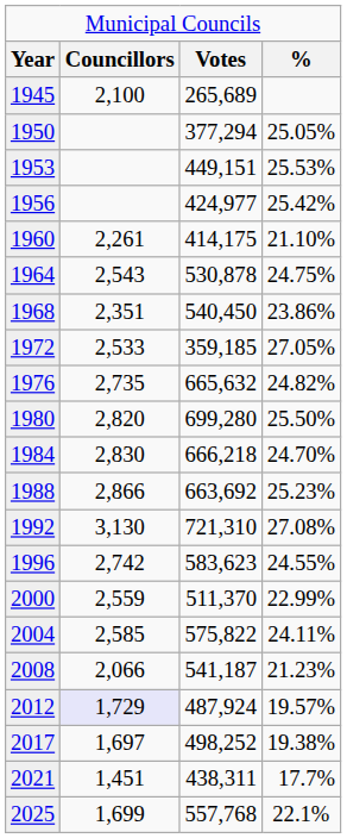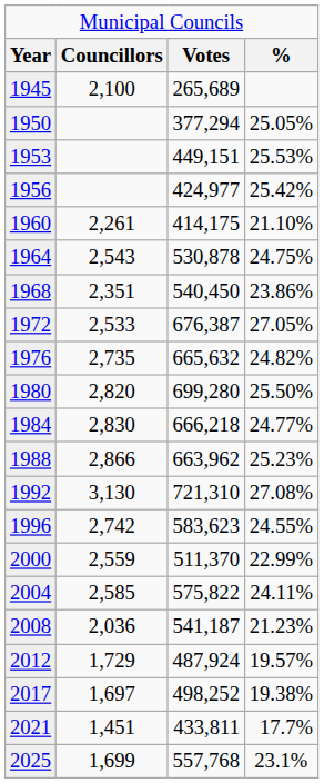1972 | column 3: 359,185 -> 676,387
1984 | column 4: 24.70% -> 24.77%
1988 | column 3: 663,692 -> 663,962
2008 | column 2: 2,066 -> 2,036
2012 | column 2: lavender background -> no background
2021 | column 3: 438,311 -> 433,811
2025 | column 4: 22.1% -> 23.1%
